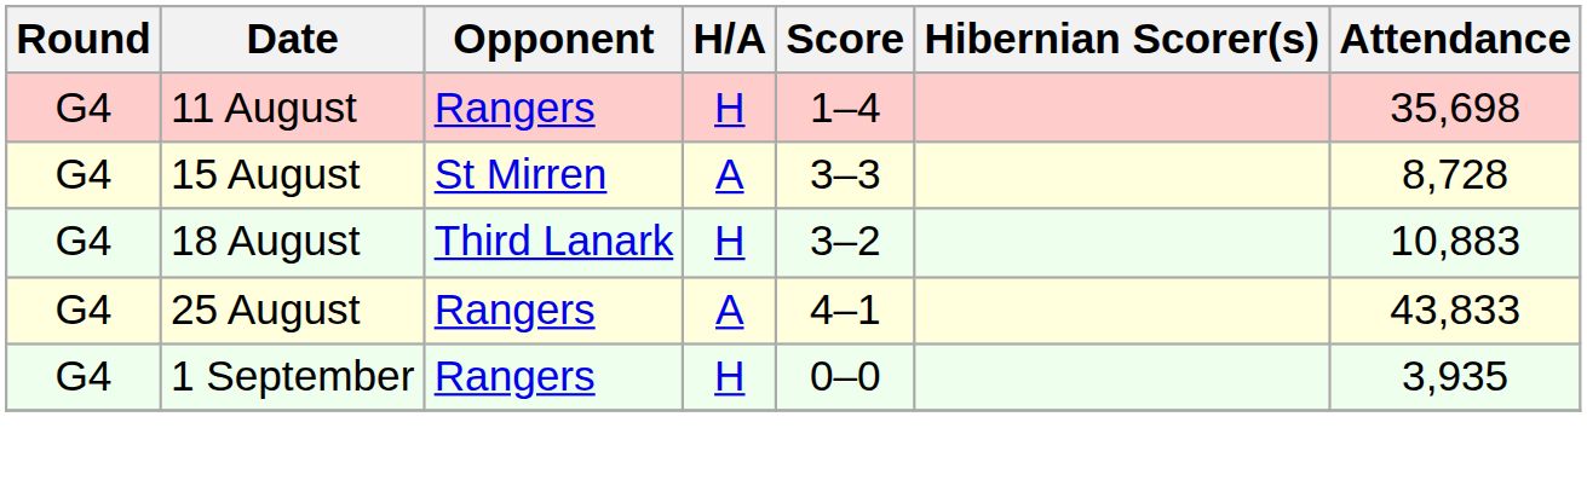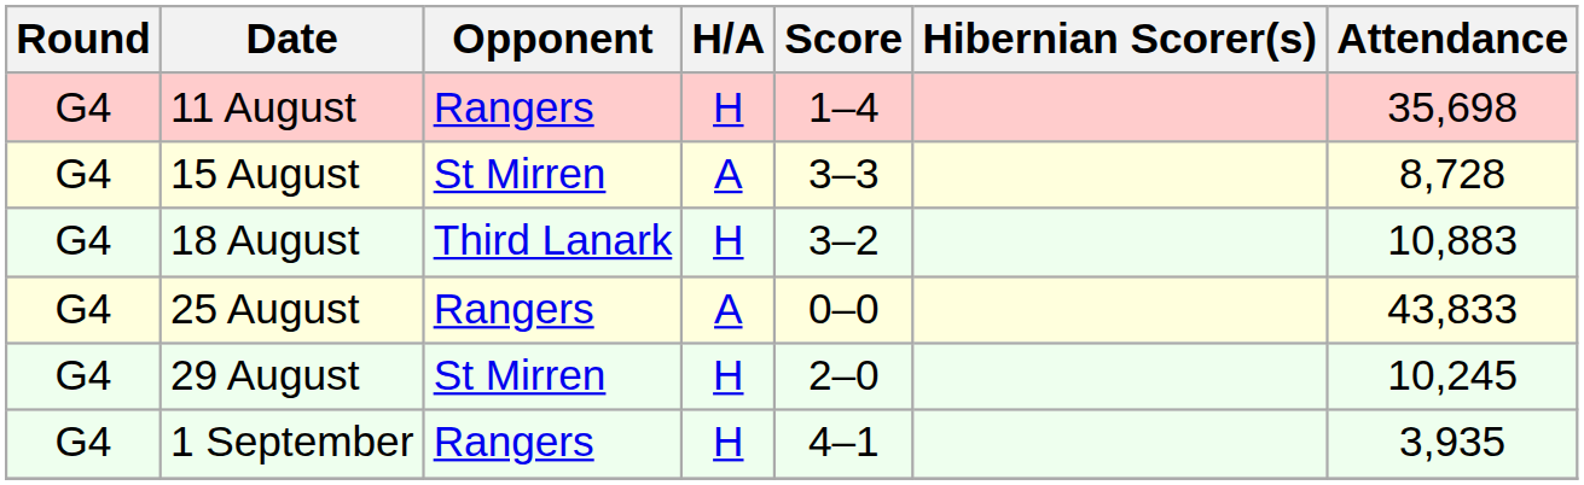25 August | Score: 4–1 -> 0–0
+ row: G4 | 29 August | St Mirren | H | 2–0 | 10,245
1 September | Score: 0–0 -> 4–1
